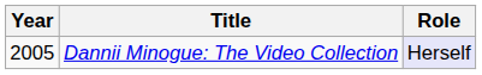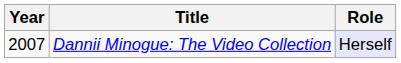Dannii Minogue: The Video Collection | Year: 2005 -> 2007
